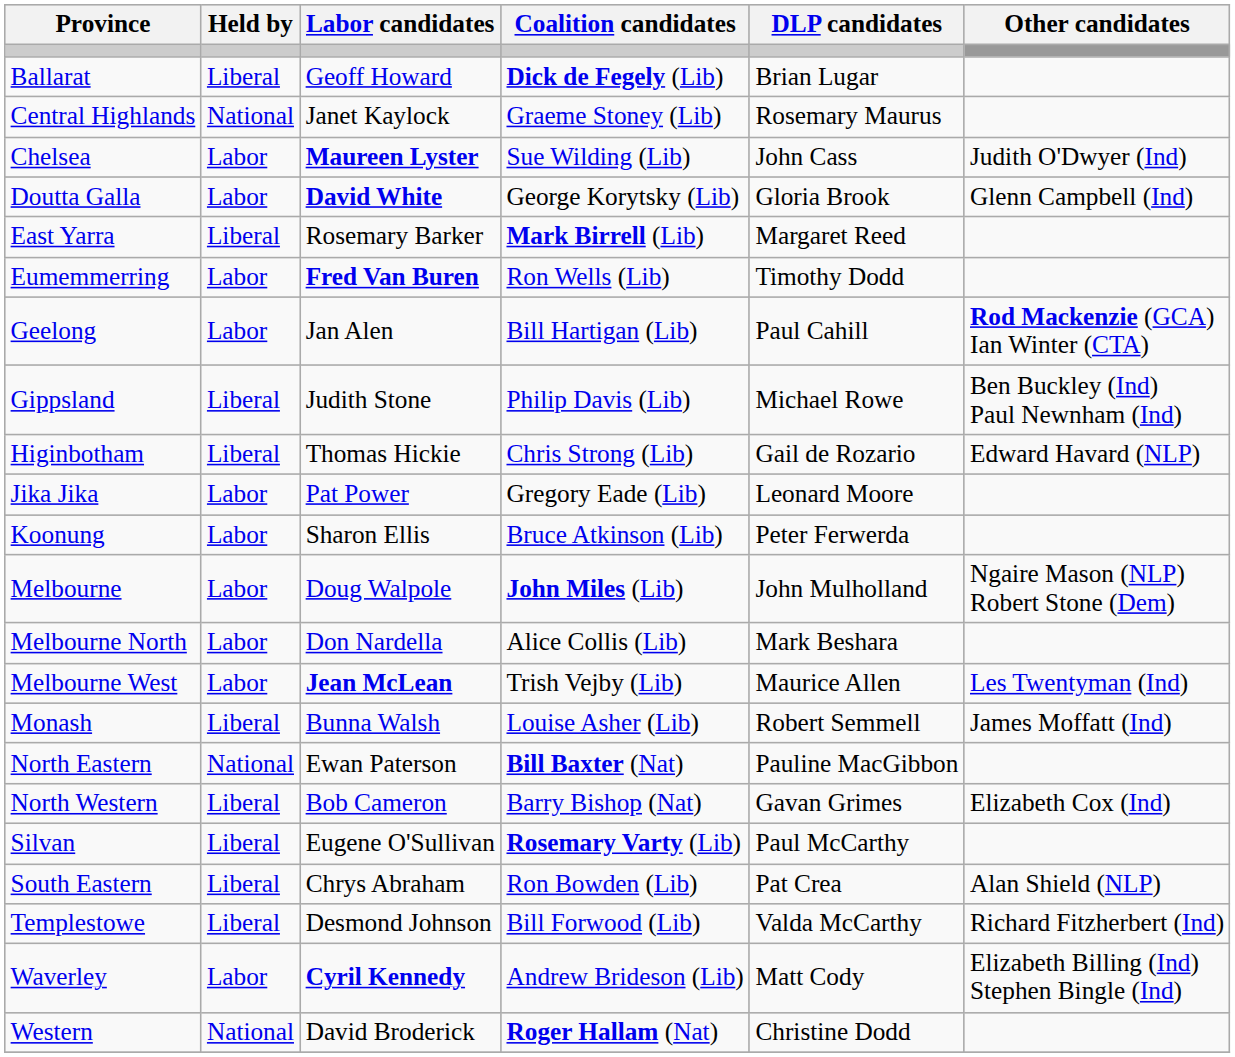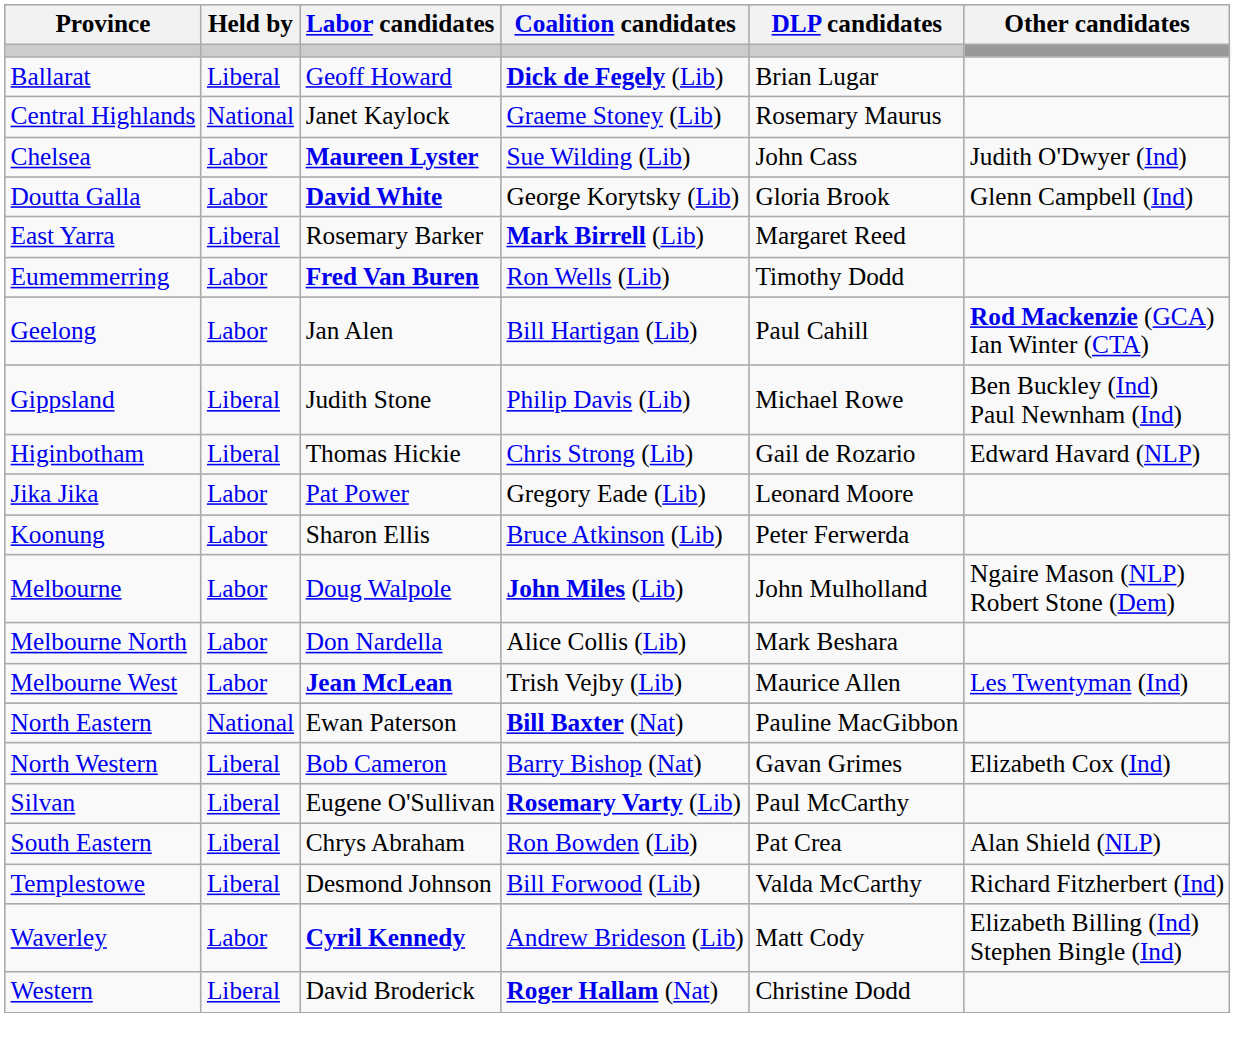- row: Monash | Liberal | Bunna Walsh | Louise Asher (Lib) | Robert Semmell | James Moffatt (Ind)
Western | Held by: National -> Liberal
